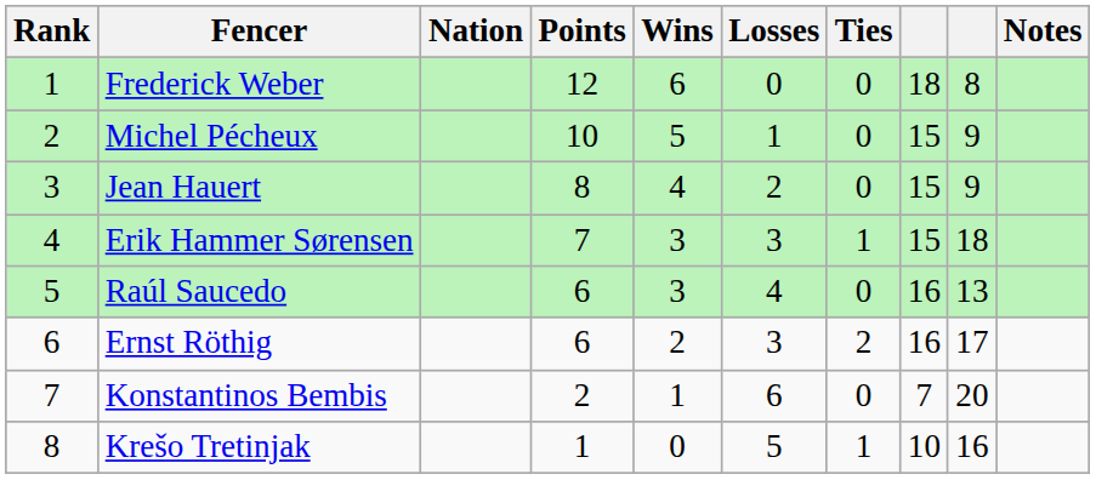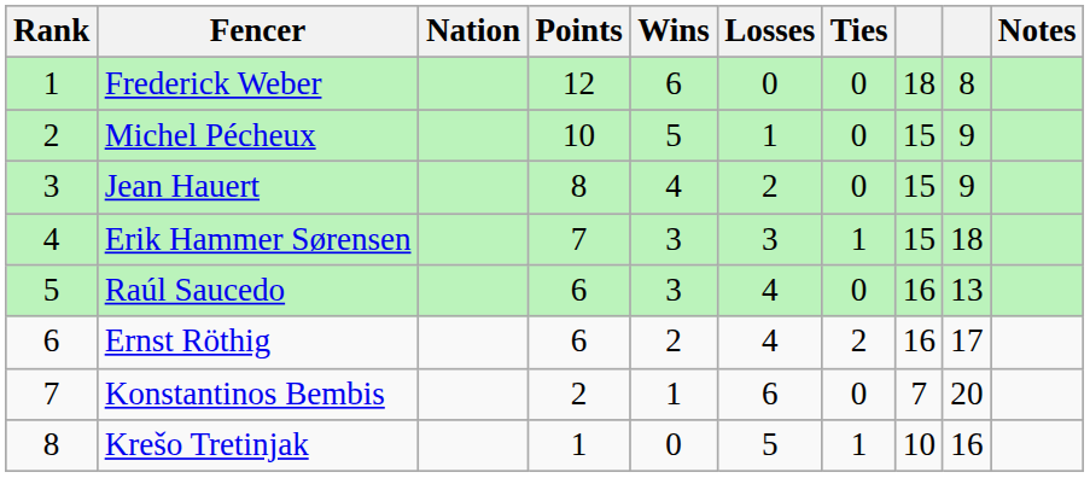Ernst Röthig | Losses: 3 -> 4
